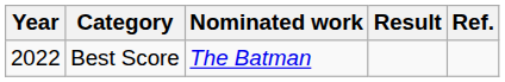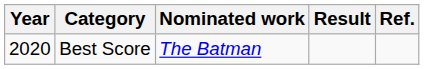Best Score | Year: 2022 -> 2020
